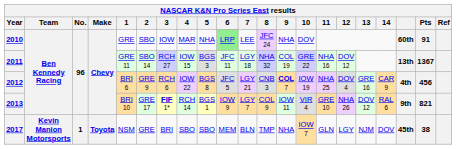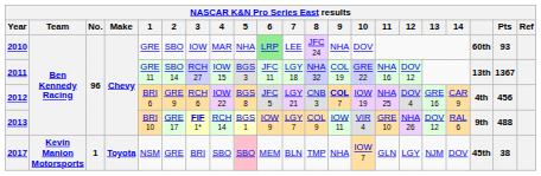2010 | Pts: 91 -> 93
2013 | Pts: 821 -> 488
2017 | 5: no background -> pink background
